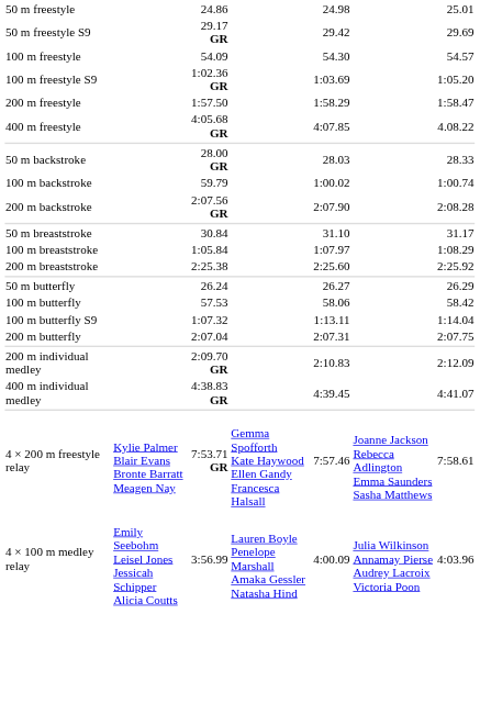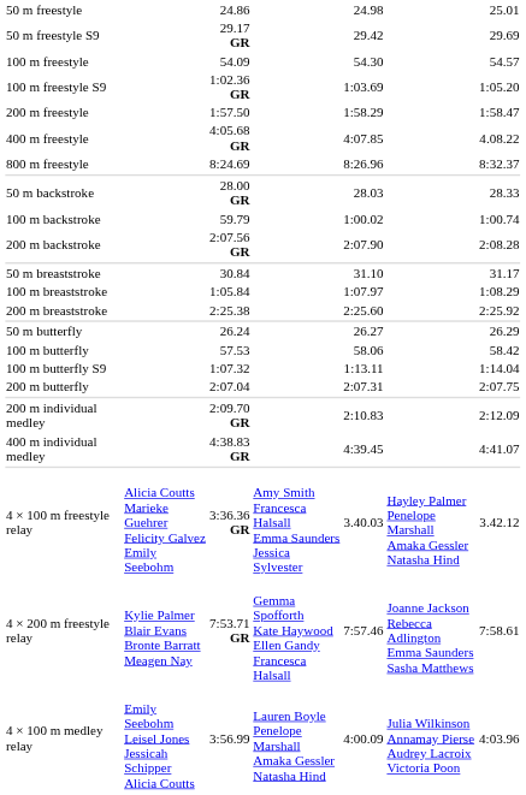+ row: 800 m freestyle | 8:24.69 | 8:26.96 | 8:32.37
+ row: 4 × 100 m freestyle relay | Alicia Coutts Marieke Guehrer Felicity Galvez Emily Seebohm | 3:36.36 GR | Amy Smith Francesca Halsall Emma Saunders Jessica Sylvester | 3.40.03 | Hayley Palmer Penelope Marshall Amaka Gessler Natasha Hind | 3.42.12
